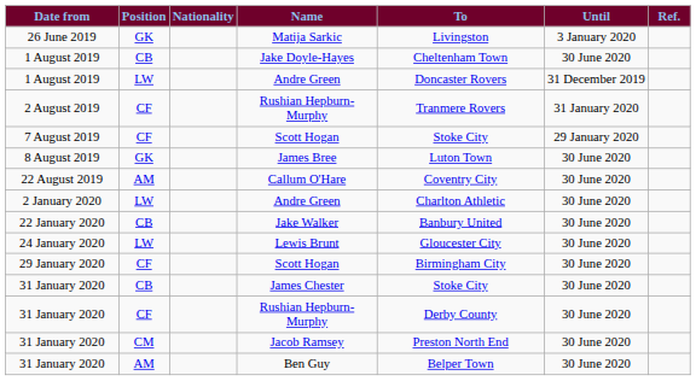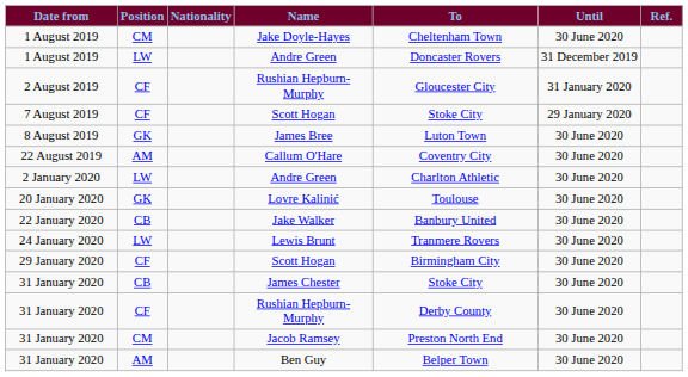- row: 26 June 2019 | GK | Matija Sarkic | Livingston | 3 January 2020
Jake Doyle-Hayes | Position: CB -> CM
2 August 2019 / Rushian Hepburn-Murphy | To: Tranmere Rovers -> Gloucester City
+ row: 20 January 2020 | GK | Lovre Kalinić | Toulouse | 30 June 2020
Lewis Brunt | To: Gloucester City -> Tranmere Rovers
